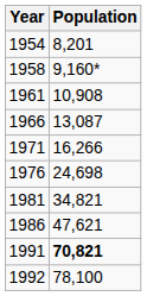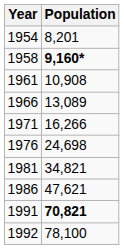1958 | Population: normal -> bold
1966 | Population: 13,087 -> 13,089
